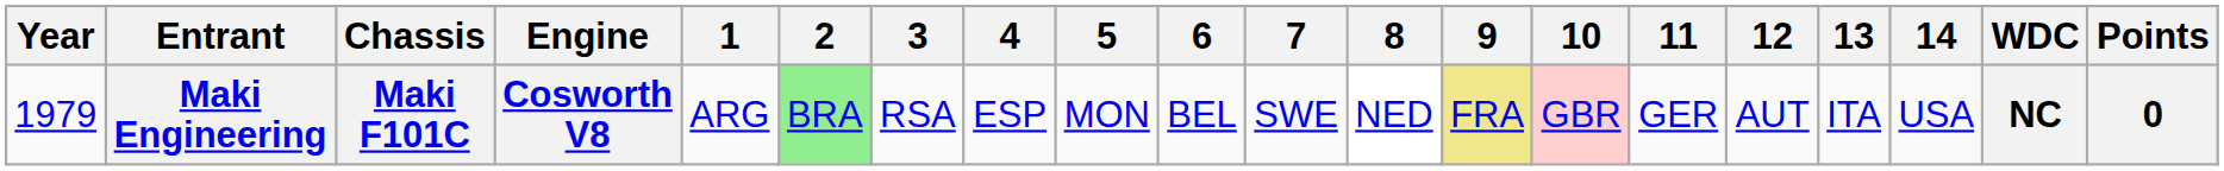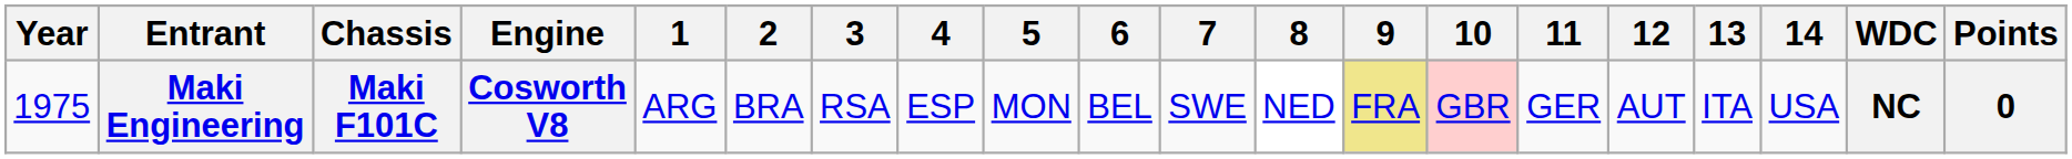Maki Engineering | Year: 1979 -> 1975
Maki Engineering | 2: lightgreen background -> no background
